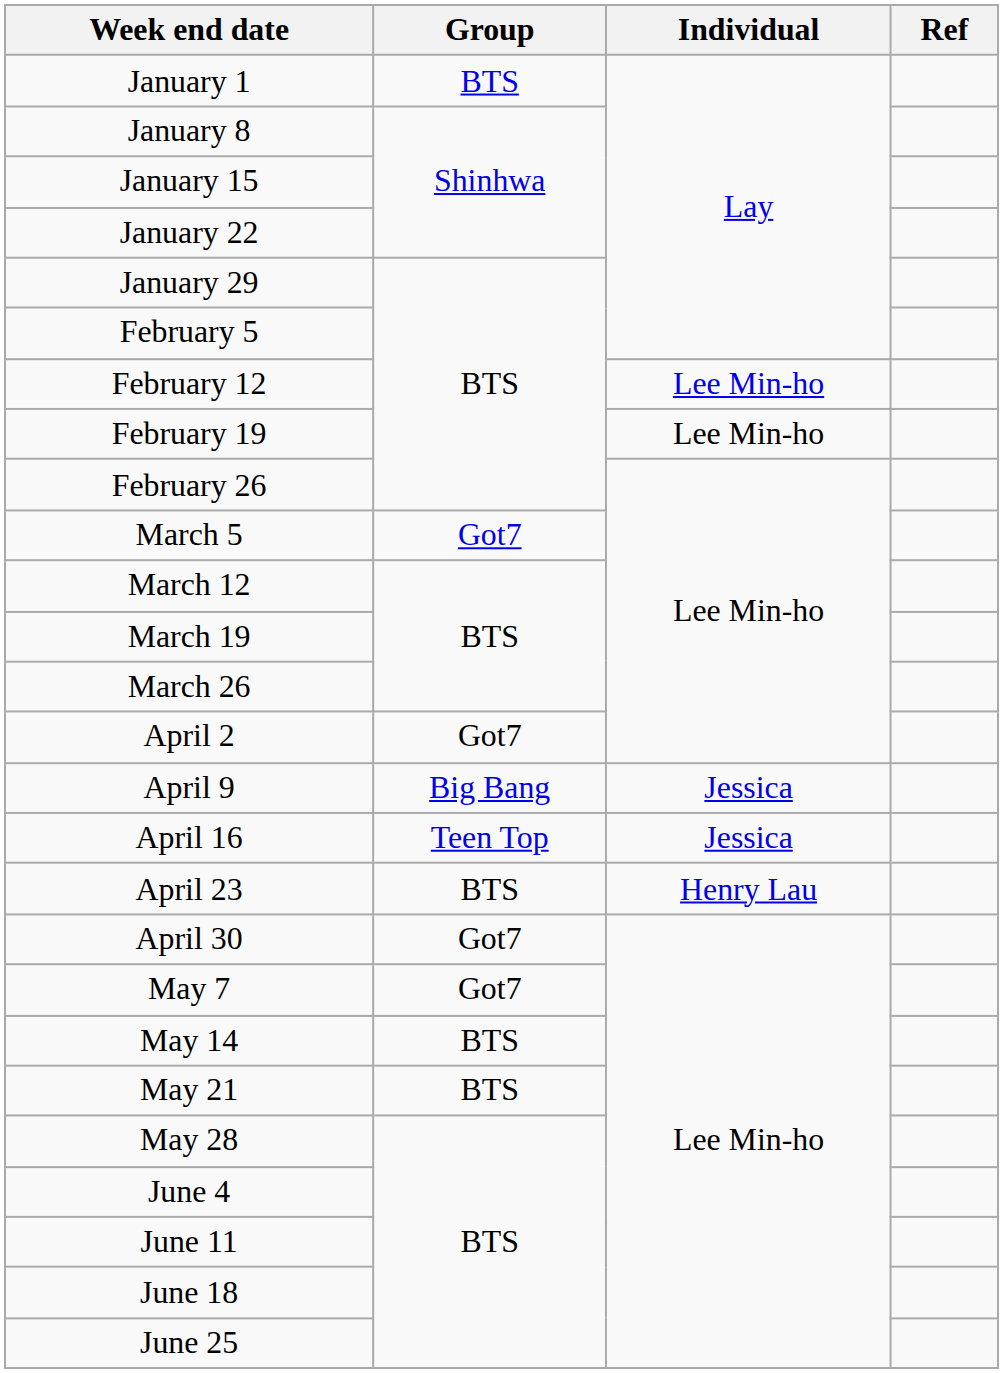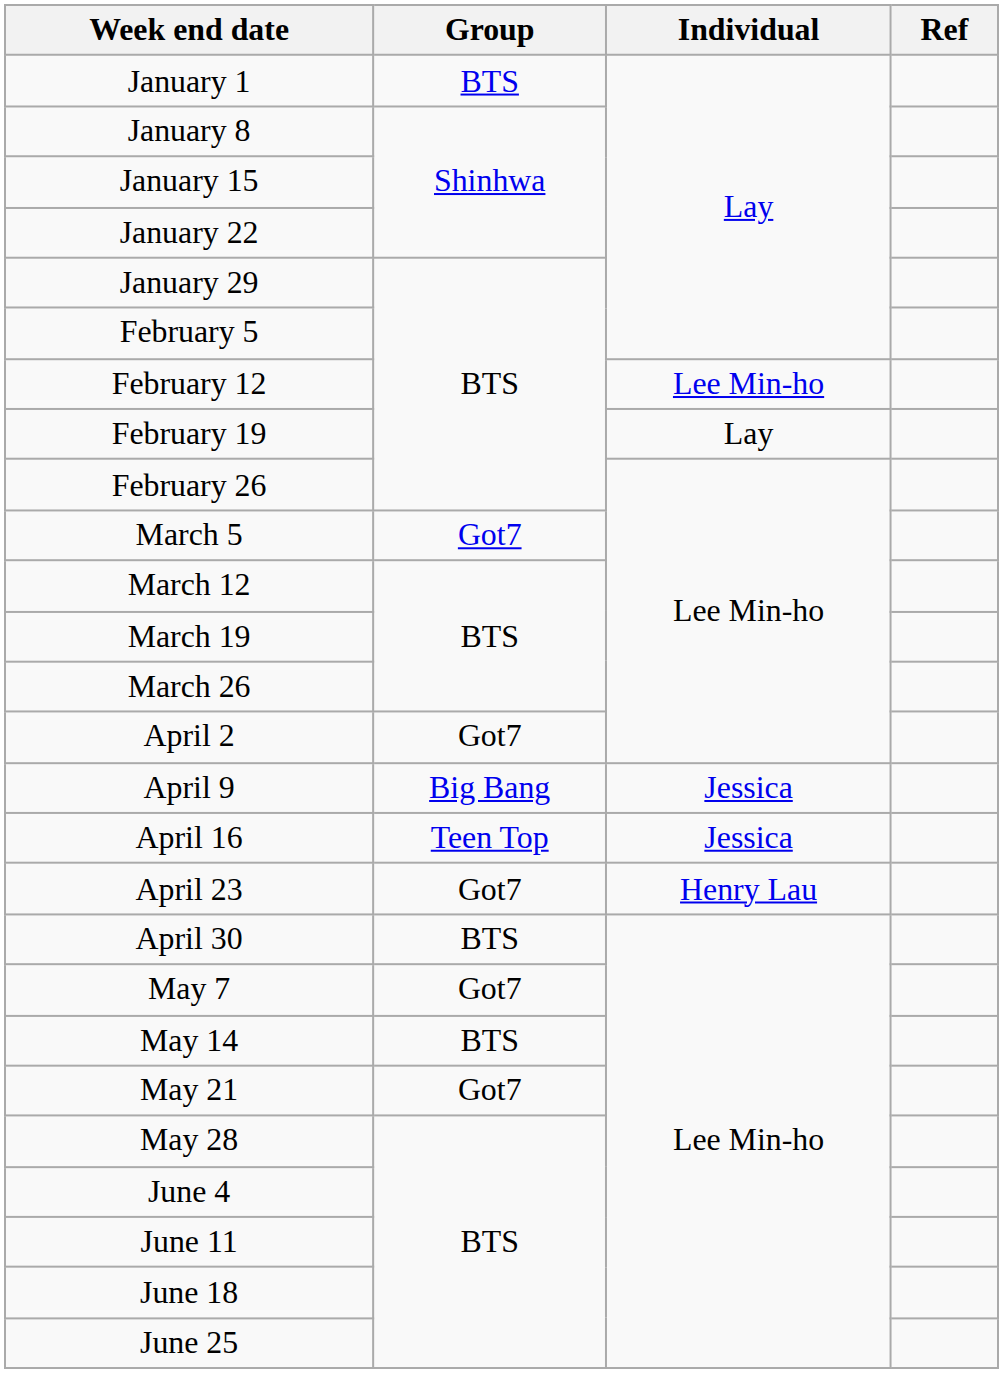February 19 | Individual: Lee Min-ho -> Lay
April 23 | Group: BTS -> Got7
April 30 | Group: Got7 -> BTS
May 21 | Group: BTS -> Got7
